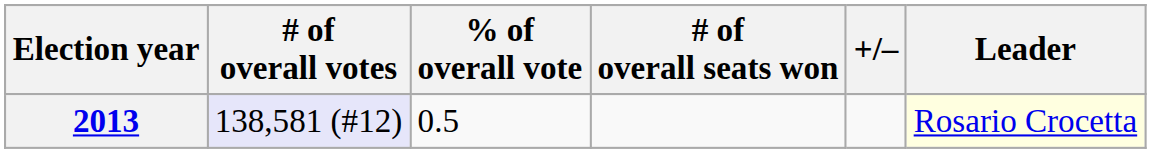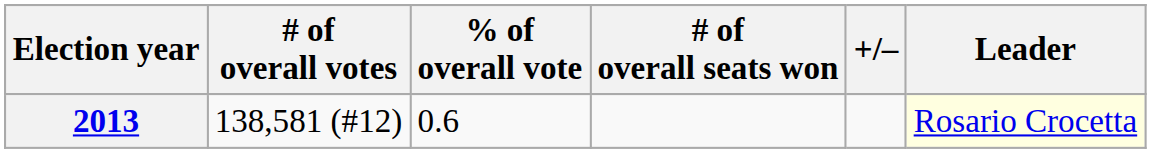2013 | # of overall votes: lavender background -> no background
2013 | % of overall vote: 0.5 -> 0.6
